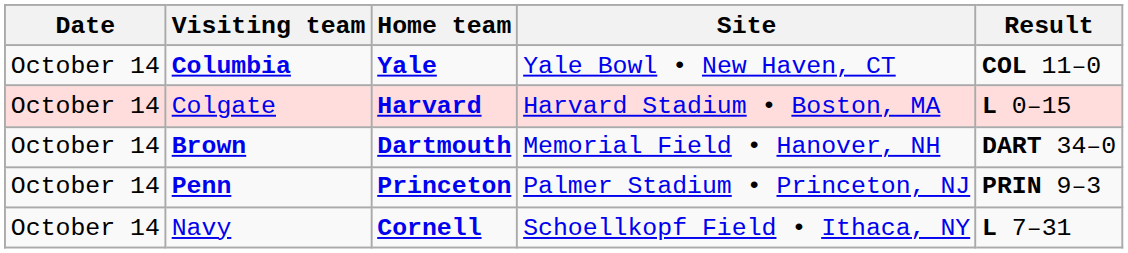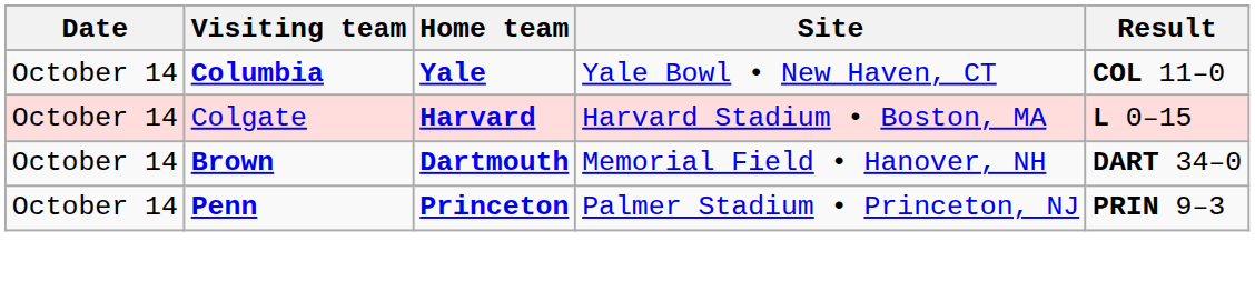- row: October 14 | Navy | Cornell | Schoellkopf Field • Ithaca, NY | L 7–31
